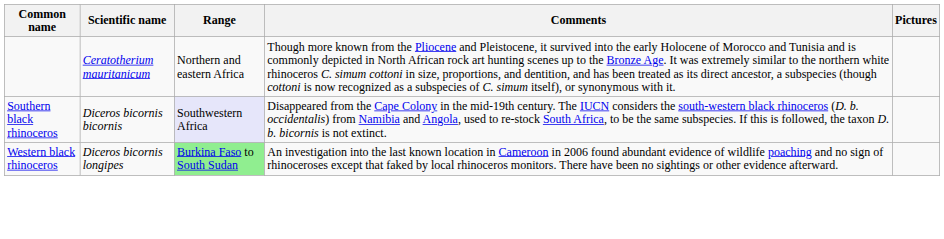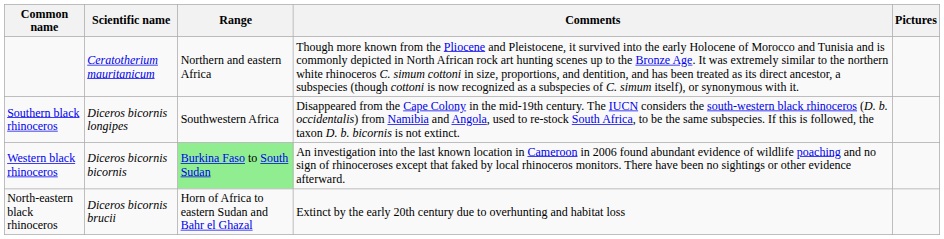Southern black rhinoceros | Scientific name: Diceros bicornis bicornis -> Diceros bicornis longipes
Southern black rhinoceros | Range: lavender background -> no background
Western black rhinoceros | Scientific name: Diceros bicornis longipes -> Diceros bicornis bicornis
+ row: North-eastern black rhinoceros | Diceros bicornis brucii | Horn of Africa to eastern Sudan and Bahr el Ghazal | Extinct by the early 20th century due to overhunting and habitat loss
